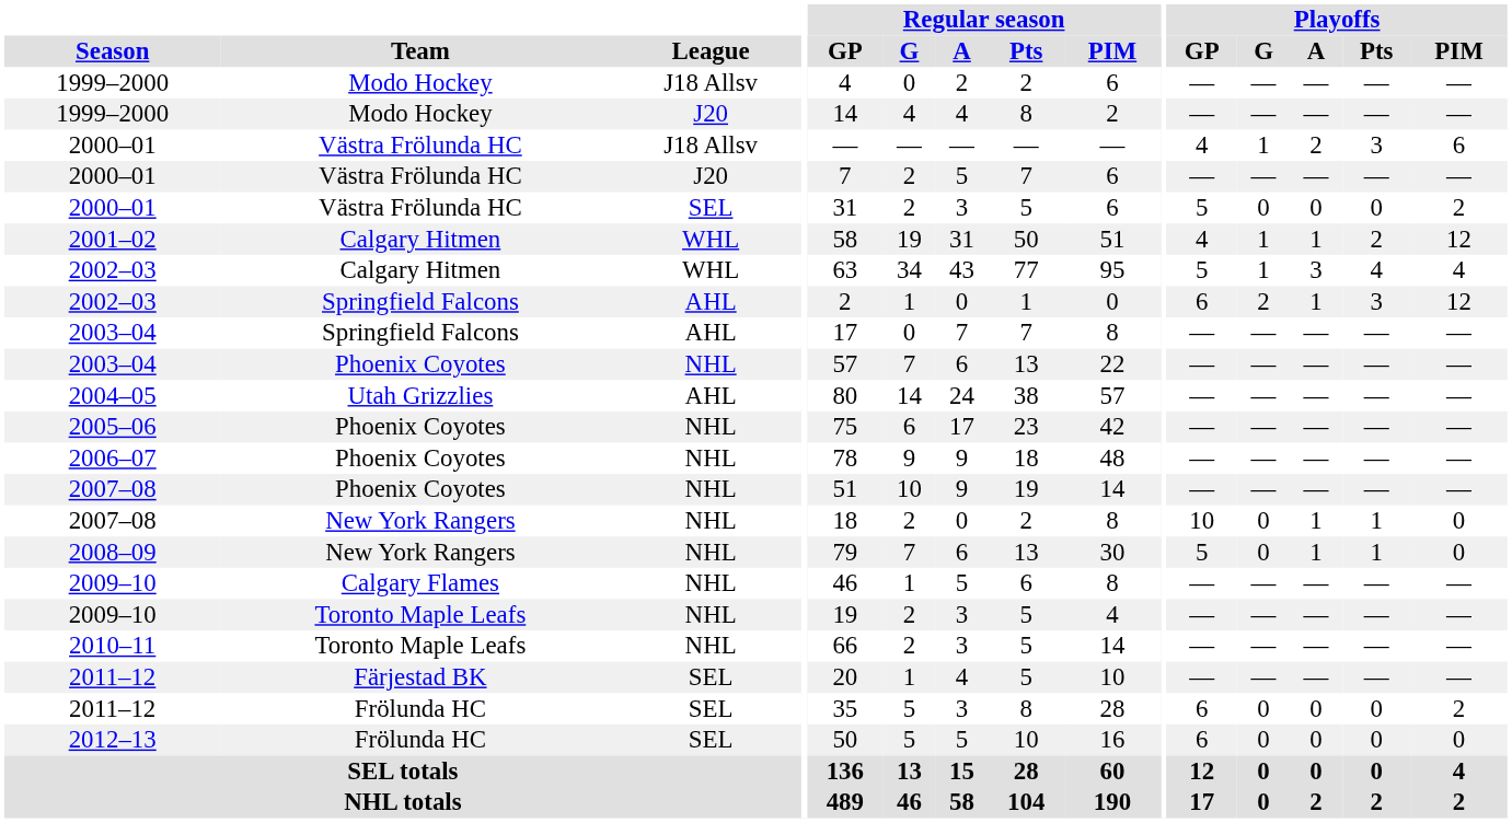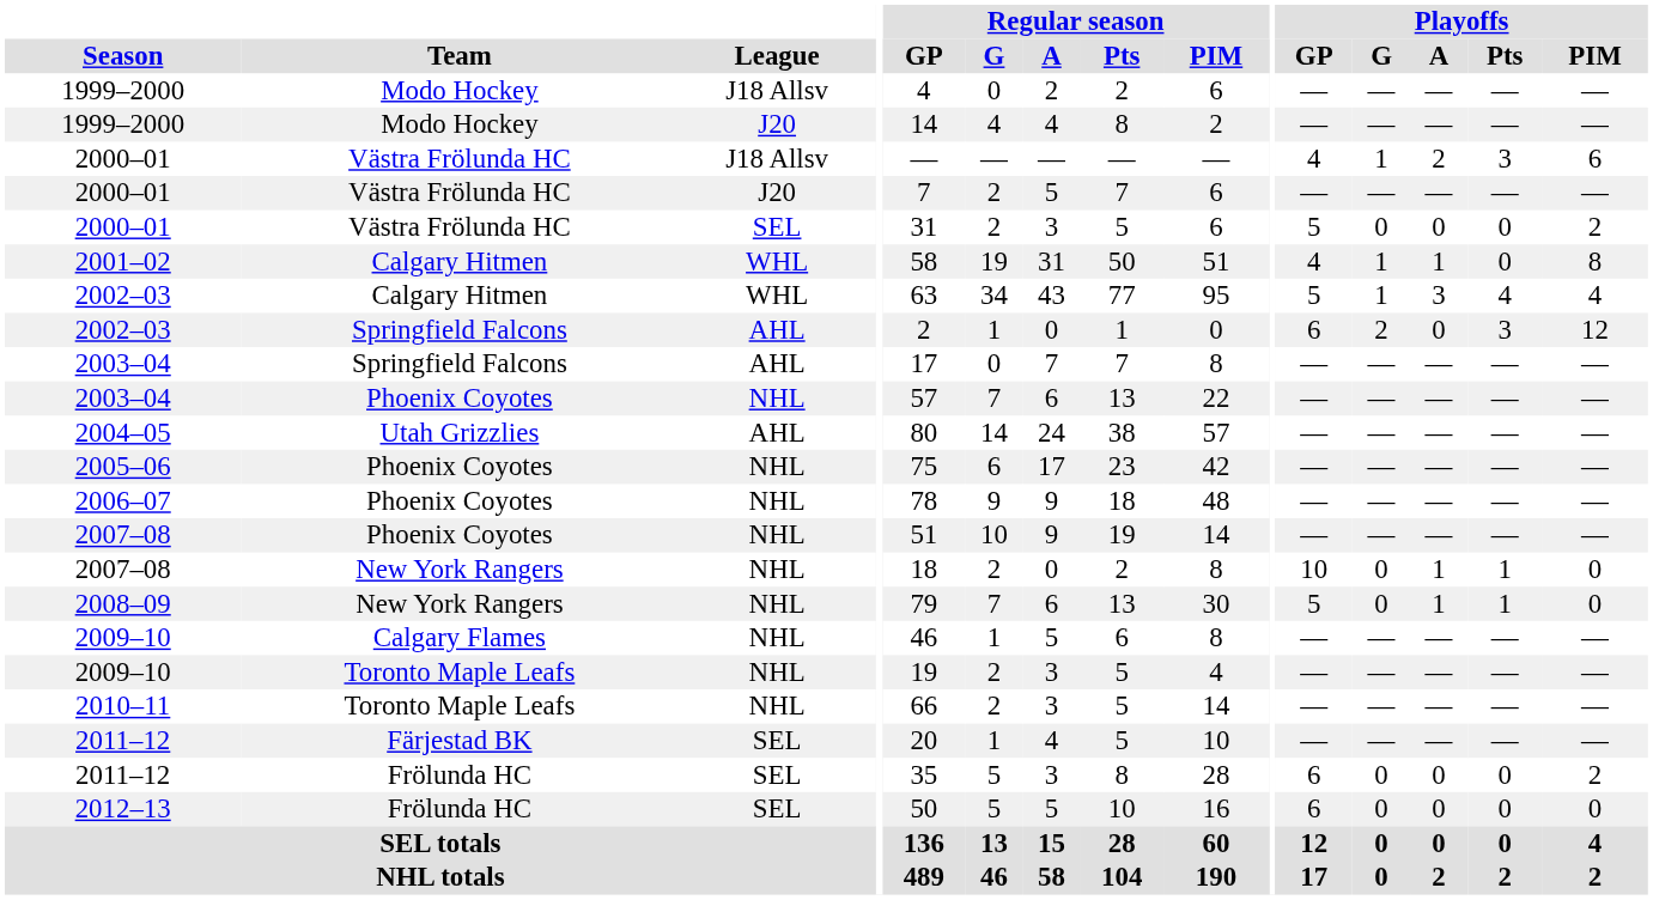2001–02 | Playoffs / Pts: 2 -> 0
2001–02 | Playoffs / PIM: 12 -> 8
2002–03 / Springfield Falcons | Playoffs / A: 1 -> 0
